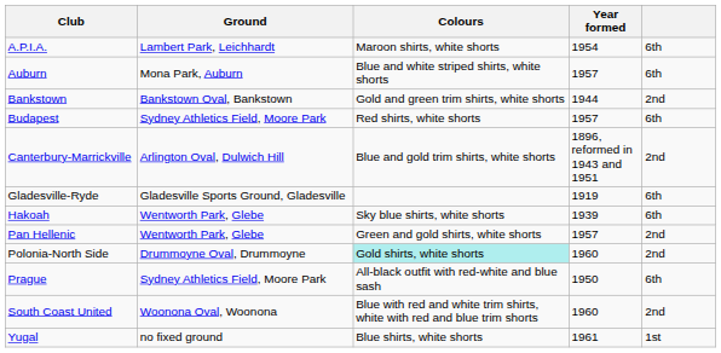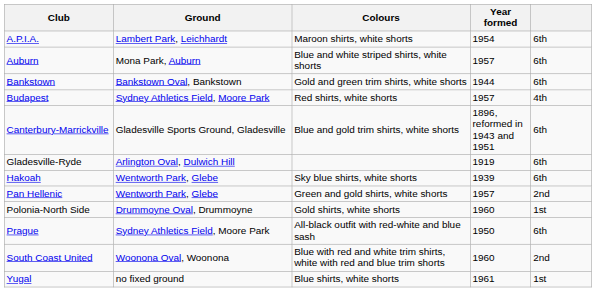Bankstown | column 5: 2nd -> 6th
Budapest | column 5: 6th -> 4th
Canterbury-Marrickville | Ground: Arlington Oval, Dulwich Hill -> Gladesville Sports Ground, Gladesville
Canterbury-Marrickville | column 5: 2nd -> 6th
Gladesville-Ryde | Ground: Gladesville Sports Ground, Gladesville -> Arlington Oval, Dulwich Hill
Polonia-North Side | Colours: paleturquoise background -> no background
Polonia-North Side | column 5: 2nd -> 1st
